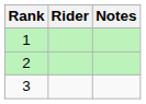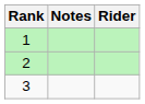columns swapped: Rider <-> Notes
